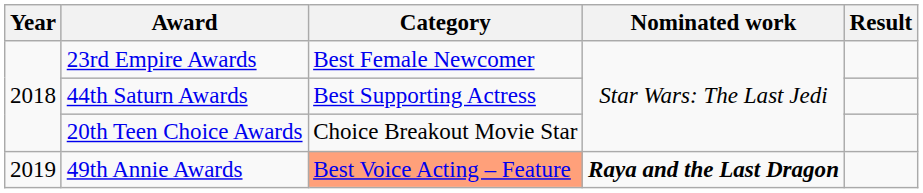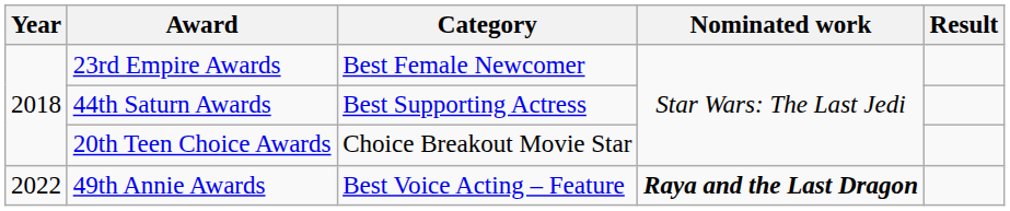49th Annie Awards | Year: 2019 -> 2022
49th Annie Awards | Category: lightsalmon background -> no background
